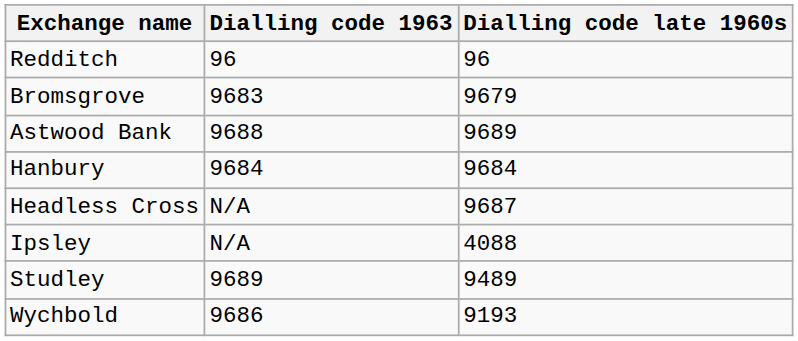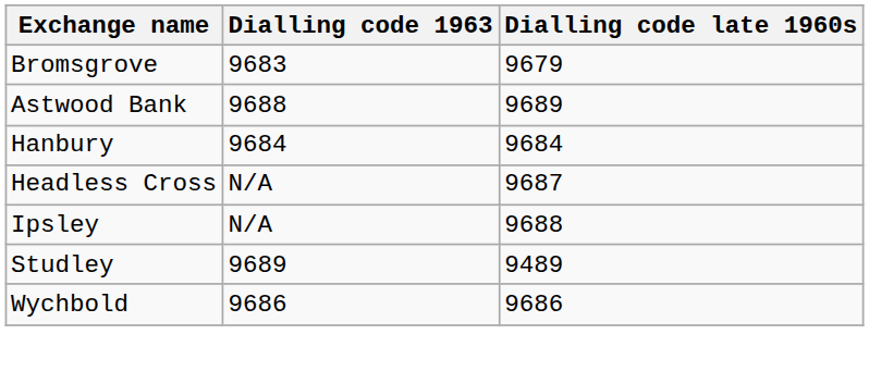- row: Redditch | 96 | 96
Ipsley | Dialling code late 1960s: 4088 -> 9688
Wychbold | Dialling code late 1960s: 9193 -> 9686
